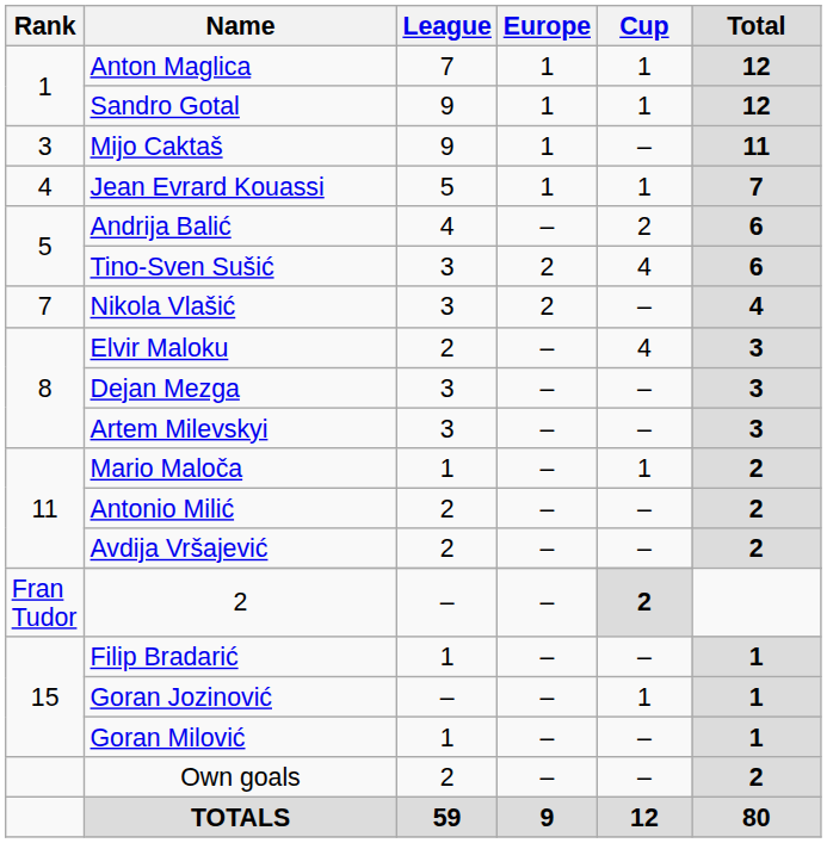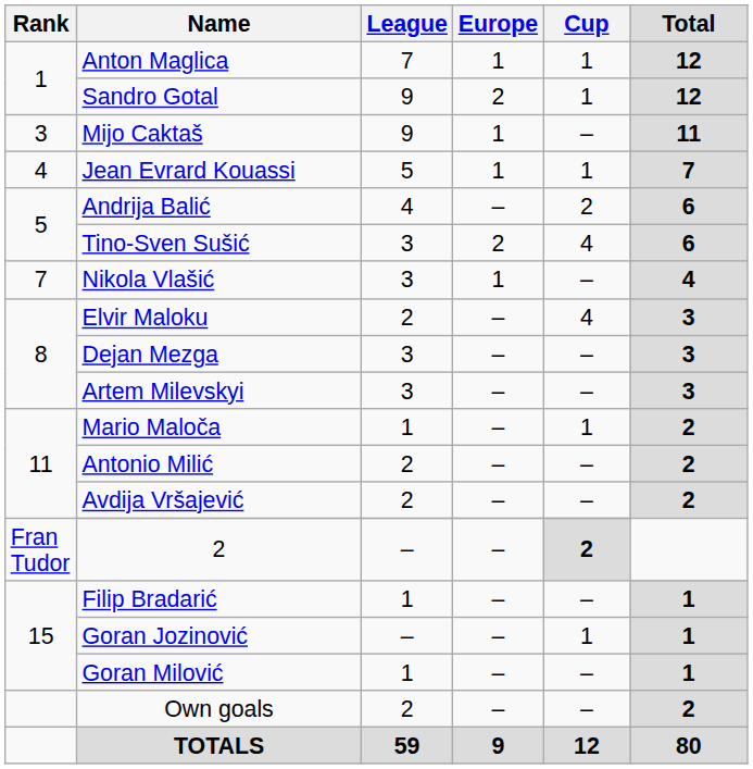Sandro Gotal | Europe: 1 -> 2
Nikola Vlašić | Europe: 2 -> 1
